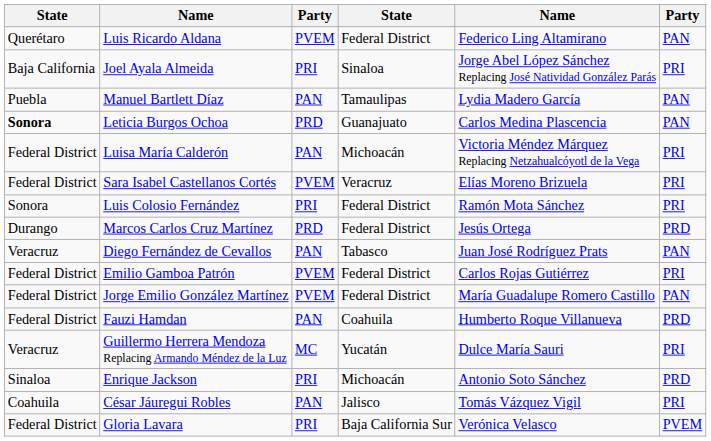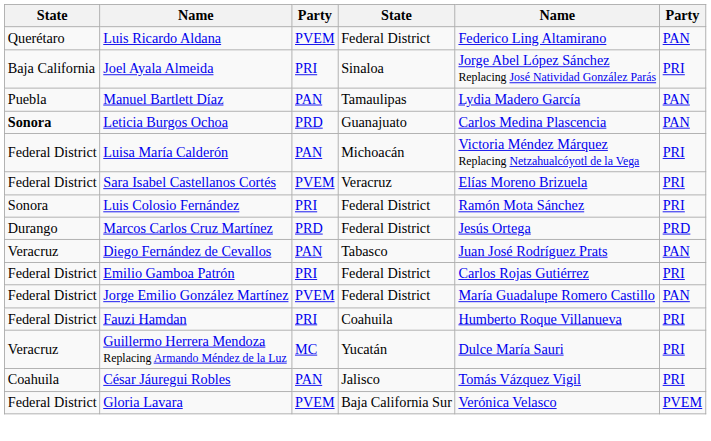Emilio Gamboa Patrón | column 3: PVEM -> PRI
Fauzi Hamdan | column 3: PAN -> PRI
Fauzi Hamdan | column 6: PRD -> PRI
- row: Sinaloa | Enrique Jackson | PRI | Michoacán | Antonio Soto Sánchez | PRD
Gloria Lavara | column 3: PRI -> PVEM
